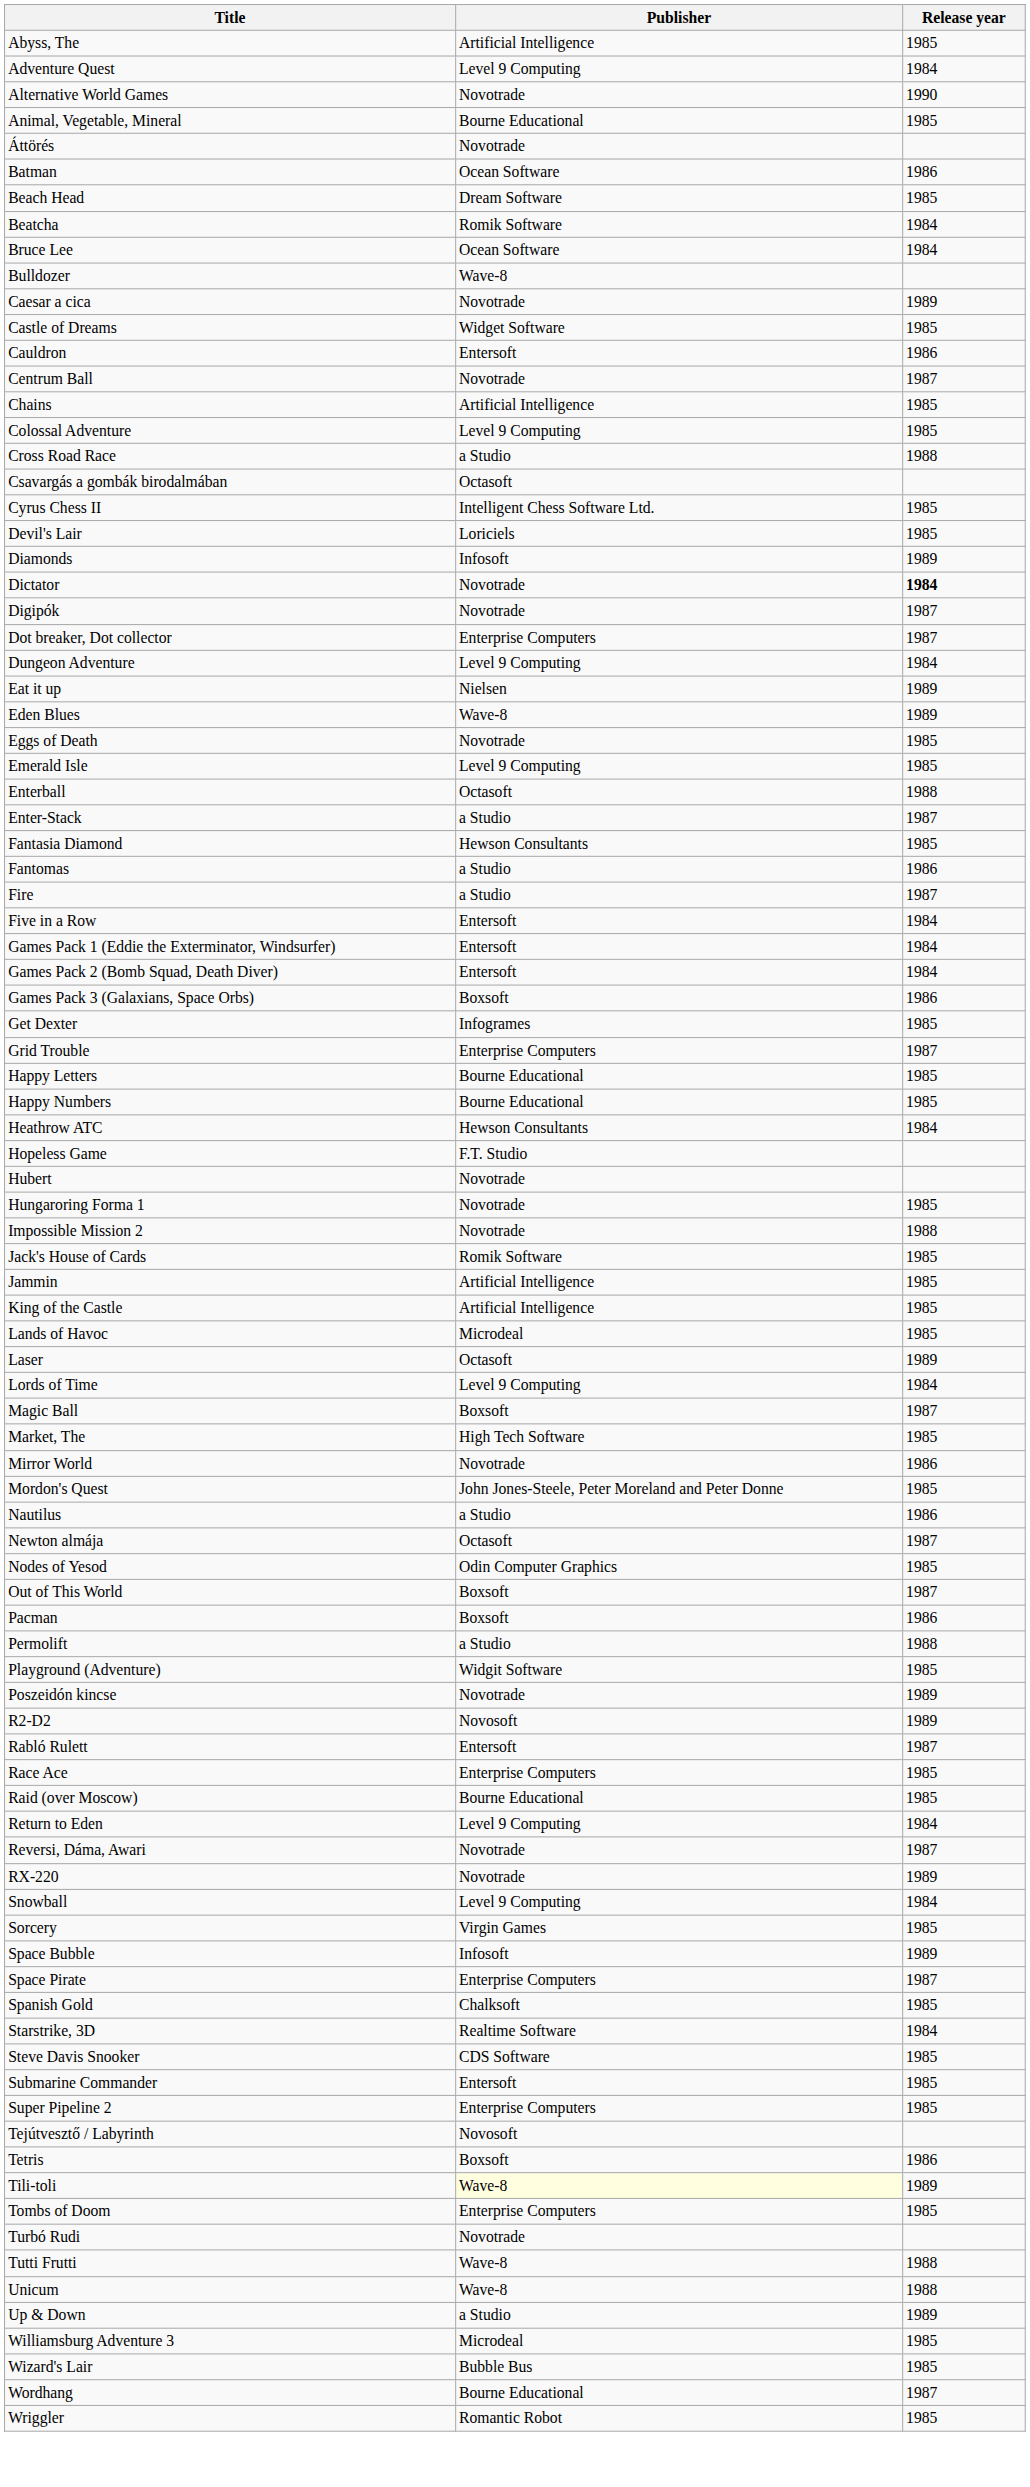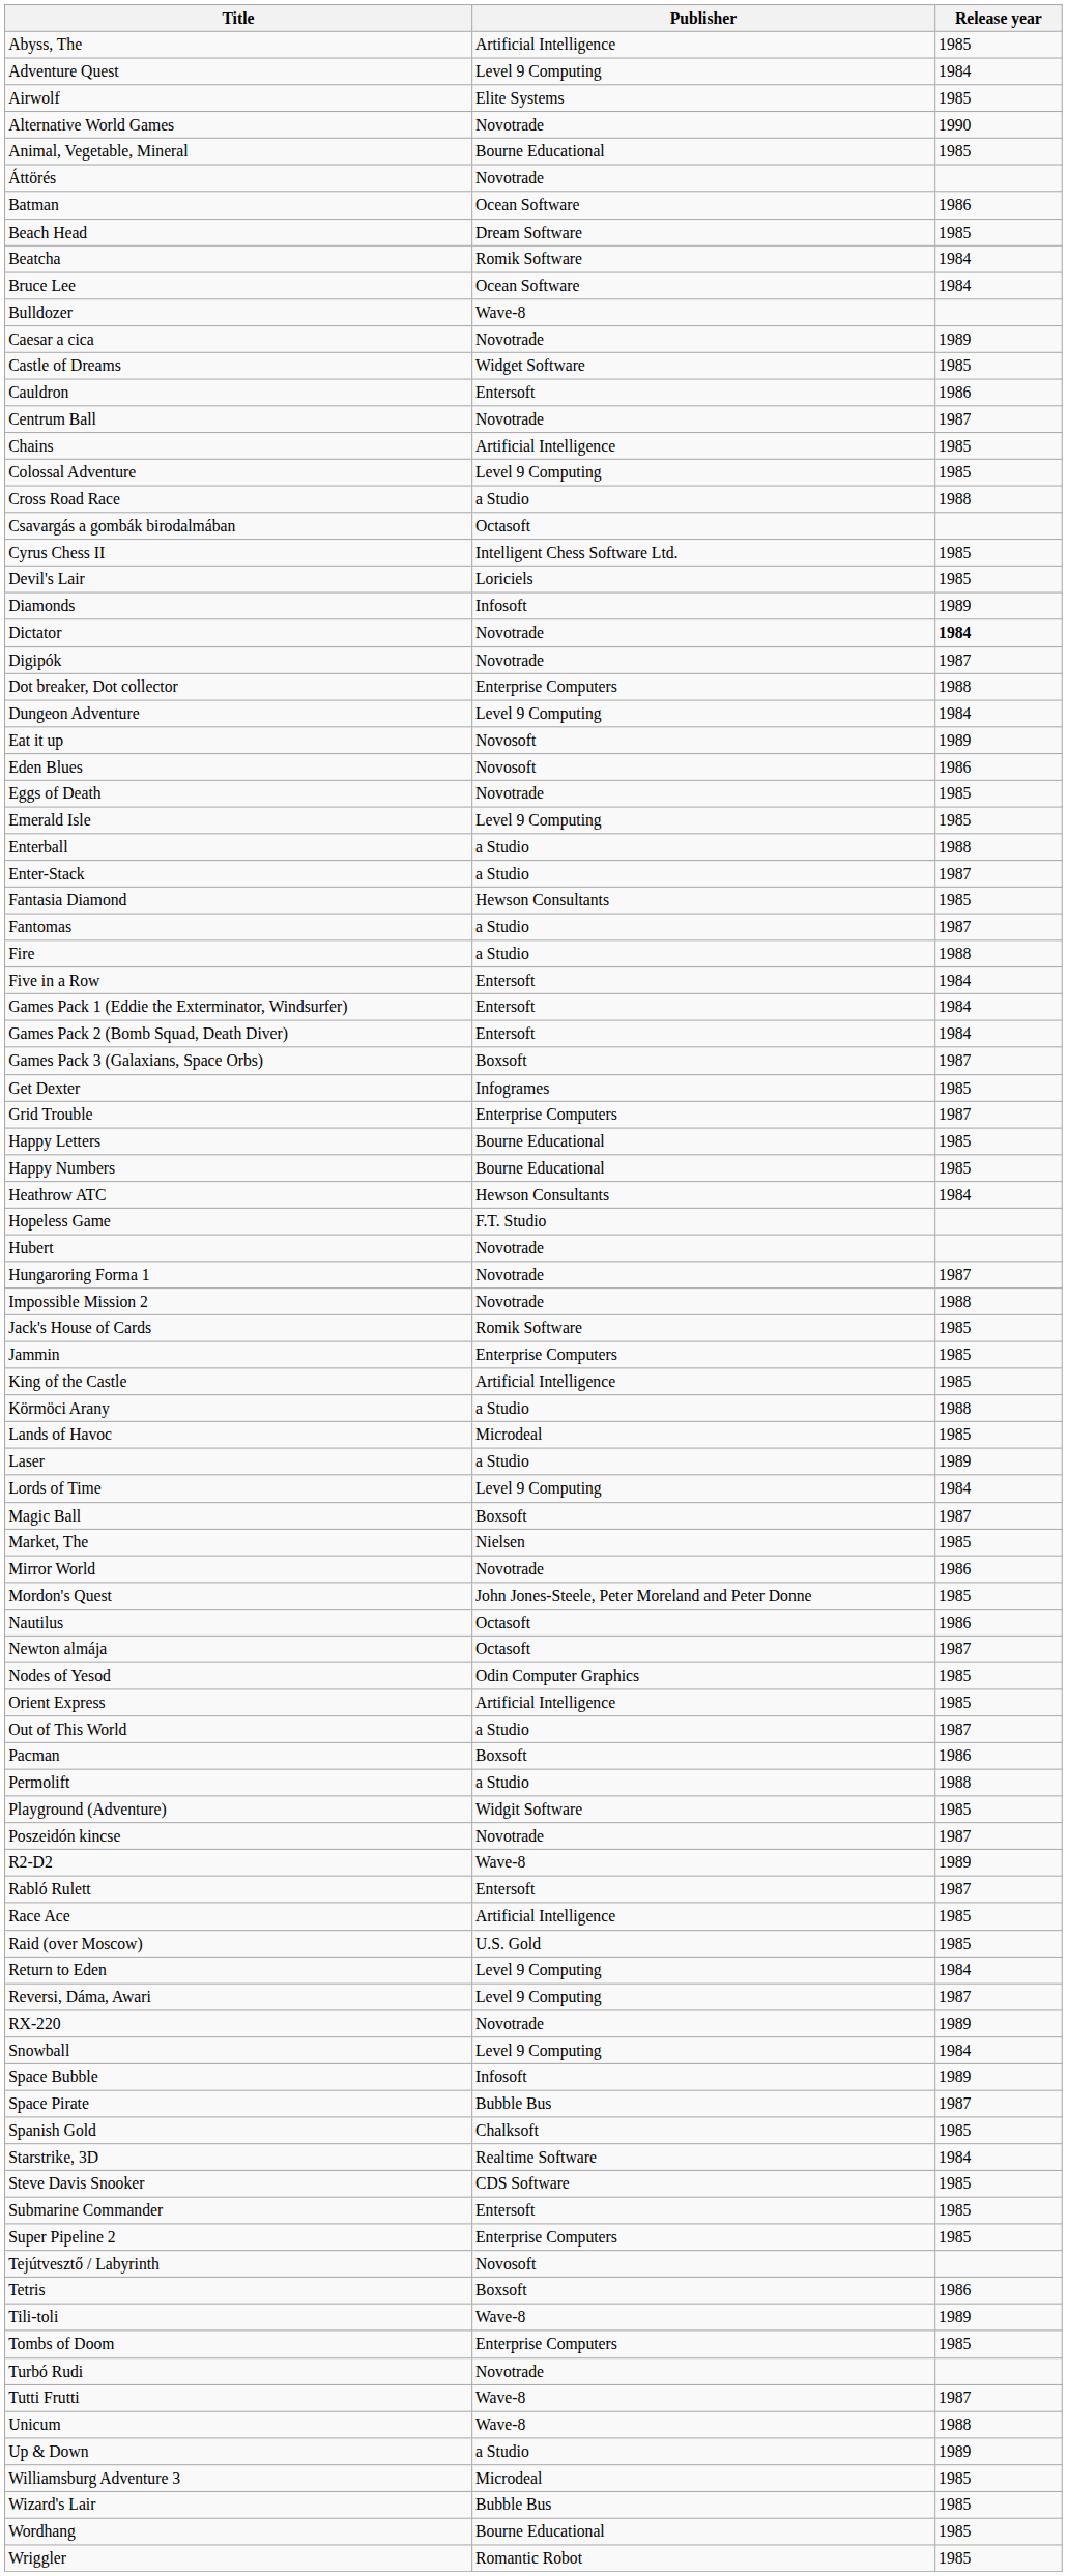+ row: Airwolf | Elite Systems | 1985
Dot breaker, Dot collector | Release year: 1987 -> 1988
Eat it up | Publisher: Nielsen -> Novosoft
Eden Blues | Publisher: Wave-8 -> Novosoft
Eden Blues | Release year: 1989 -> 1986
Enterball | Publisher: Octasoft -> a Studio
Fantomas | Release year: 1986 -> 1987
Fire | Release year: 1987 -> 1988
Games Pack 3 (Galaxians, Space Orbs) | Release year: 1986 -> 1987
Hungaroring Forma 1 | Release year: 1985 -> 1987
Jammin | Publisher: Artificial Intelligence -> Enterprise Computers
+ row: Körmöci Arany | a Studio | 1988
Laser | Publisher: Octasoft -> a Studio
Market, The | Publisher: High Tech Software -> Nielsen
Nautilus | Publisher: a Studio -> Octasoft
+ row: Orient Express | Artificial Intelligence | 1985
Out of This World | Publisher: Boxsoft -> a Studio
Poszeidón kincse | Release year: 1989 -> 1987
R2-D2 | Publisher: Novosoft -> Wave-8
Race Ace | Publisher: Enterprise Computers -> Artificial Intelligence
Raid (over Moscow) | Publisher: Bourne Educational -> U.S. Gold
Reversi, Dáma, Awari | Publisher: Novotrade -> Level 9 Computing
- row: Sorcery | Virgin Games | 1985
Space Pirate | Publisher: Enterprise Computers -> Bubble Bus
Tili-toli | Publisher: lightyellow background -> no background
Tutti Frutti | Release year: 1988 -> 1987
Wordhang | Release year: 1987 -> 1985
